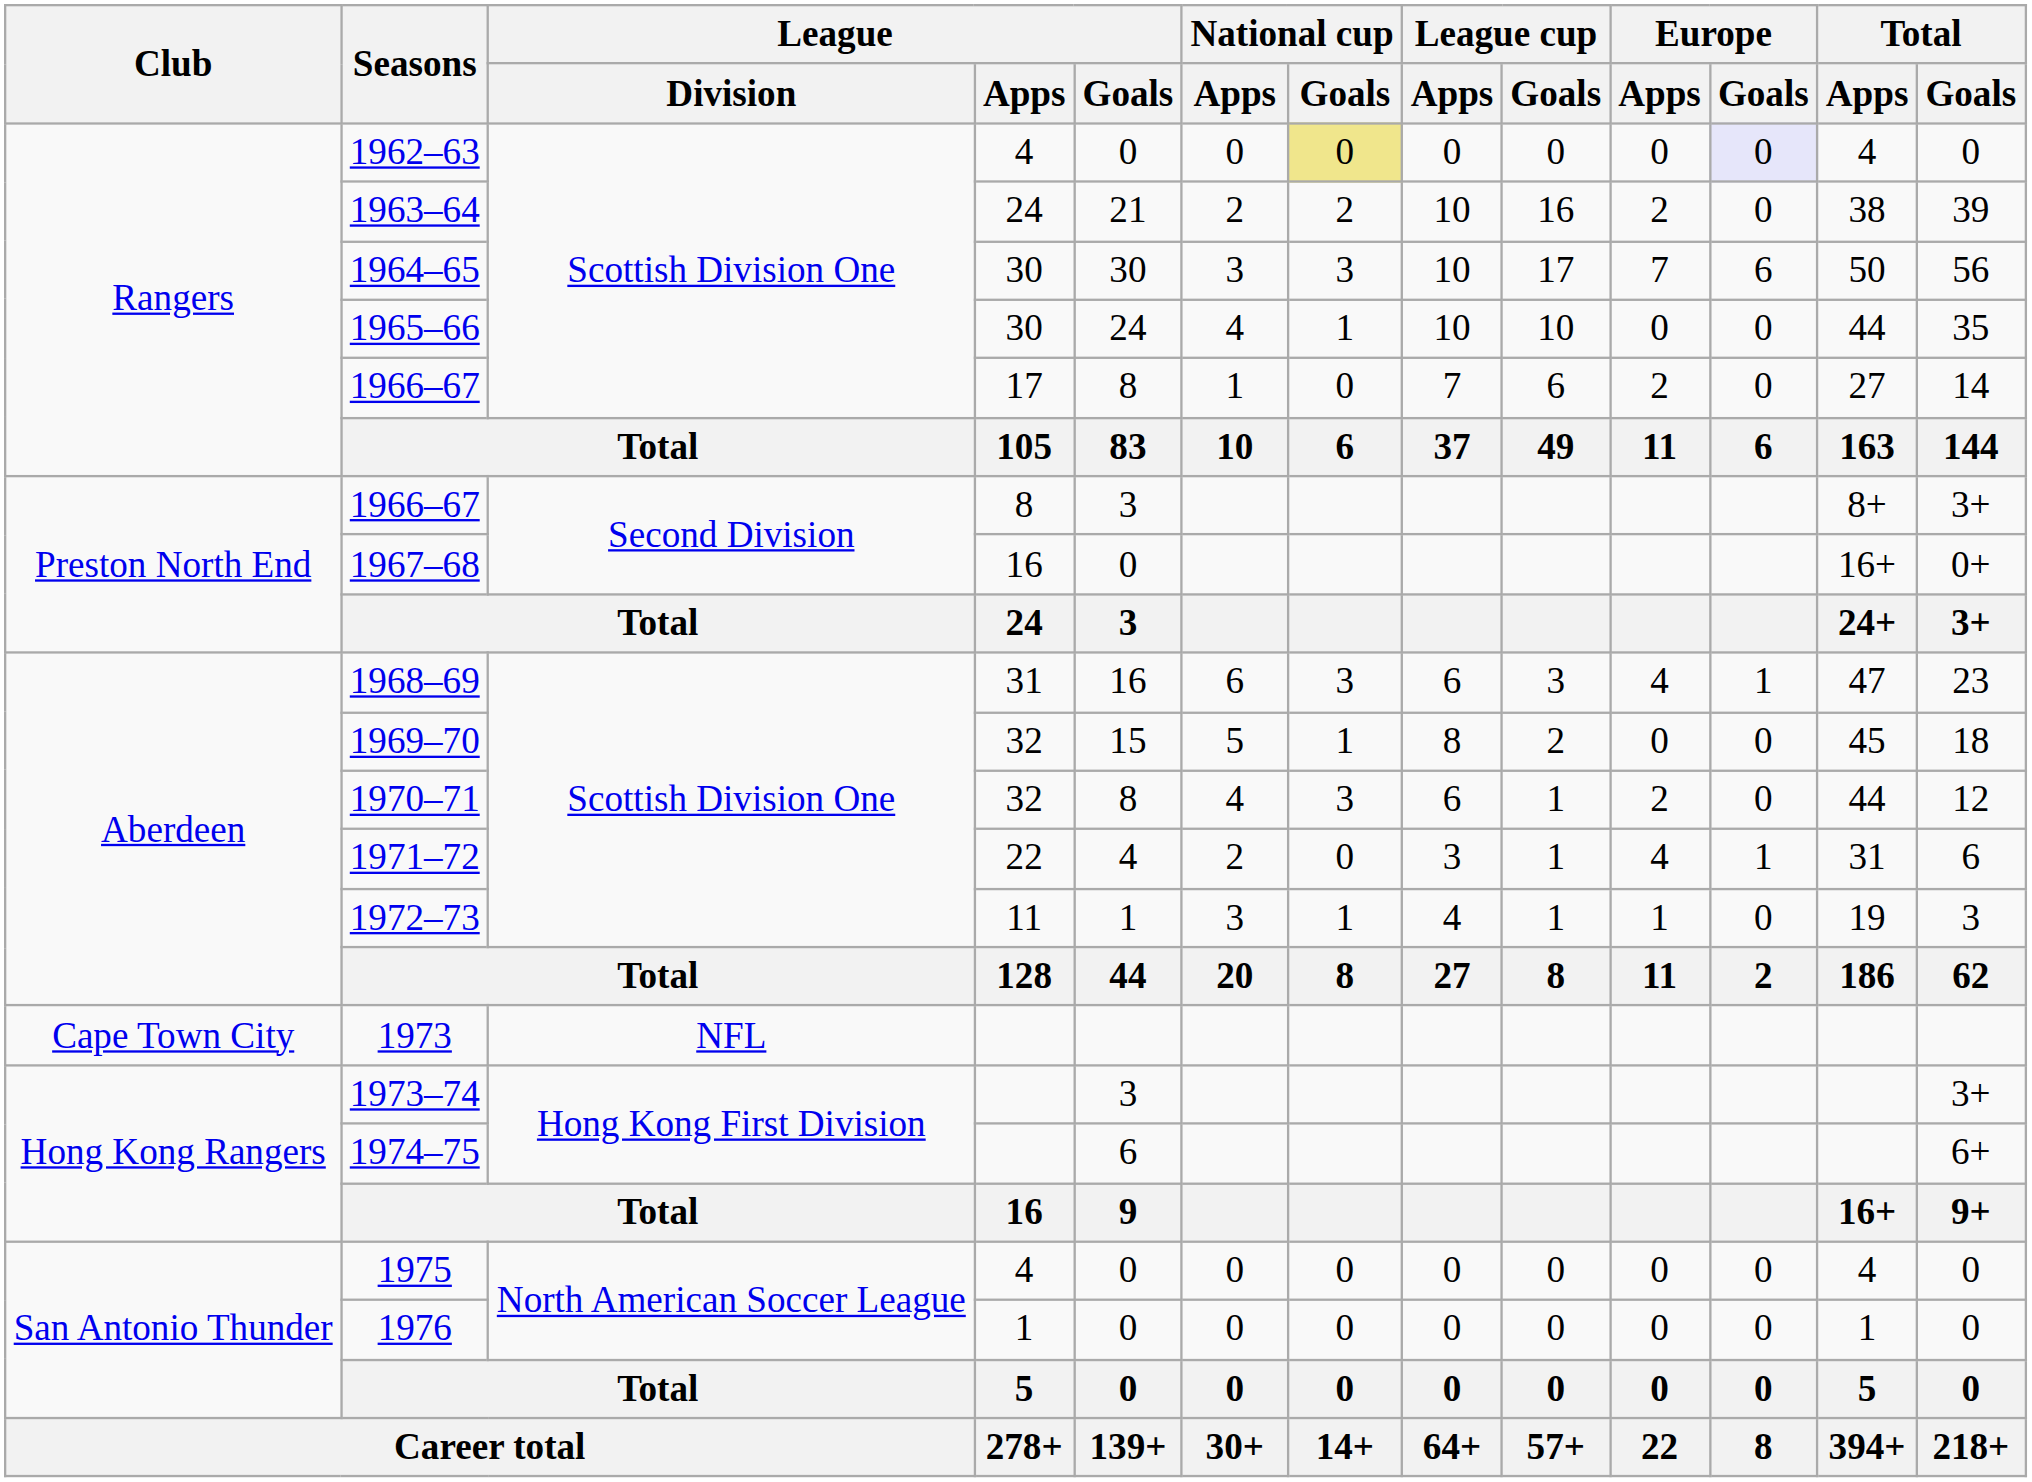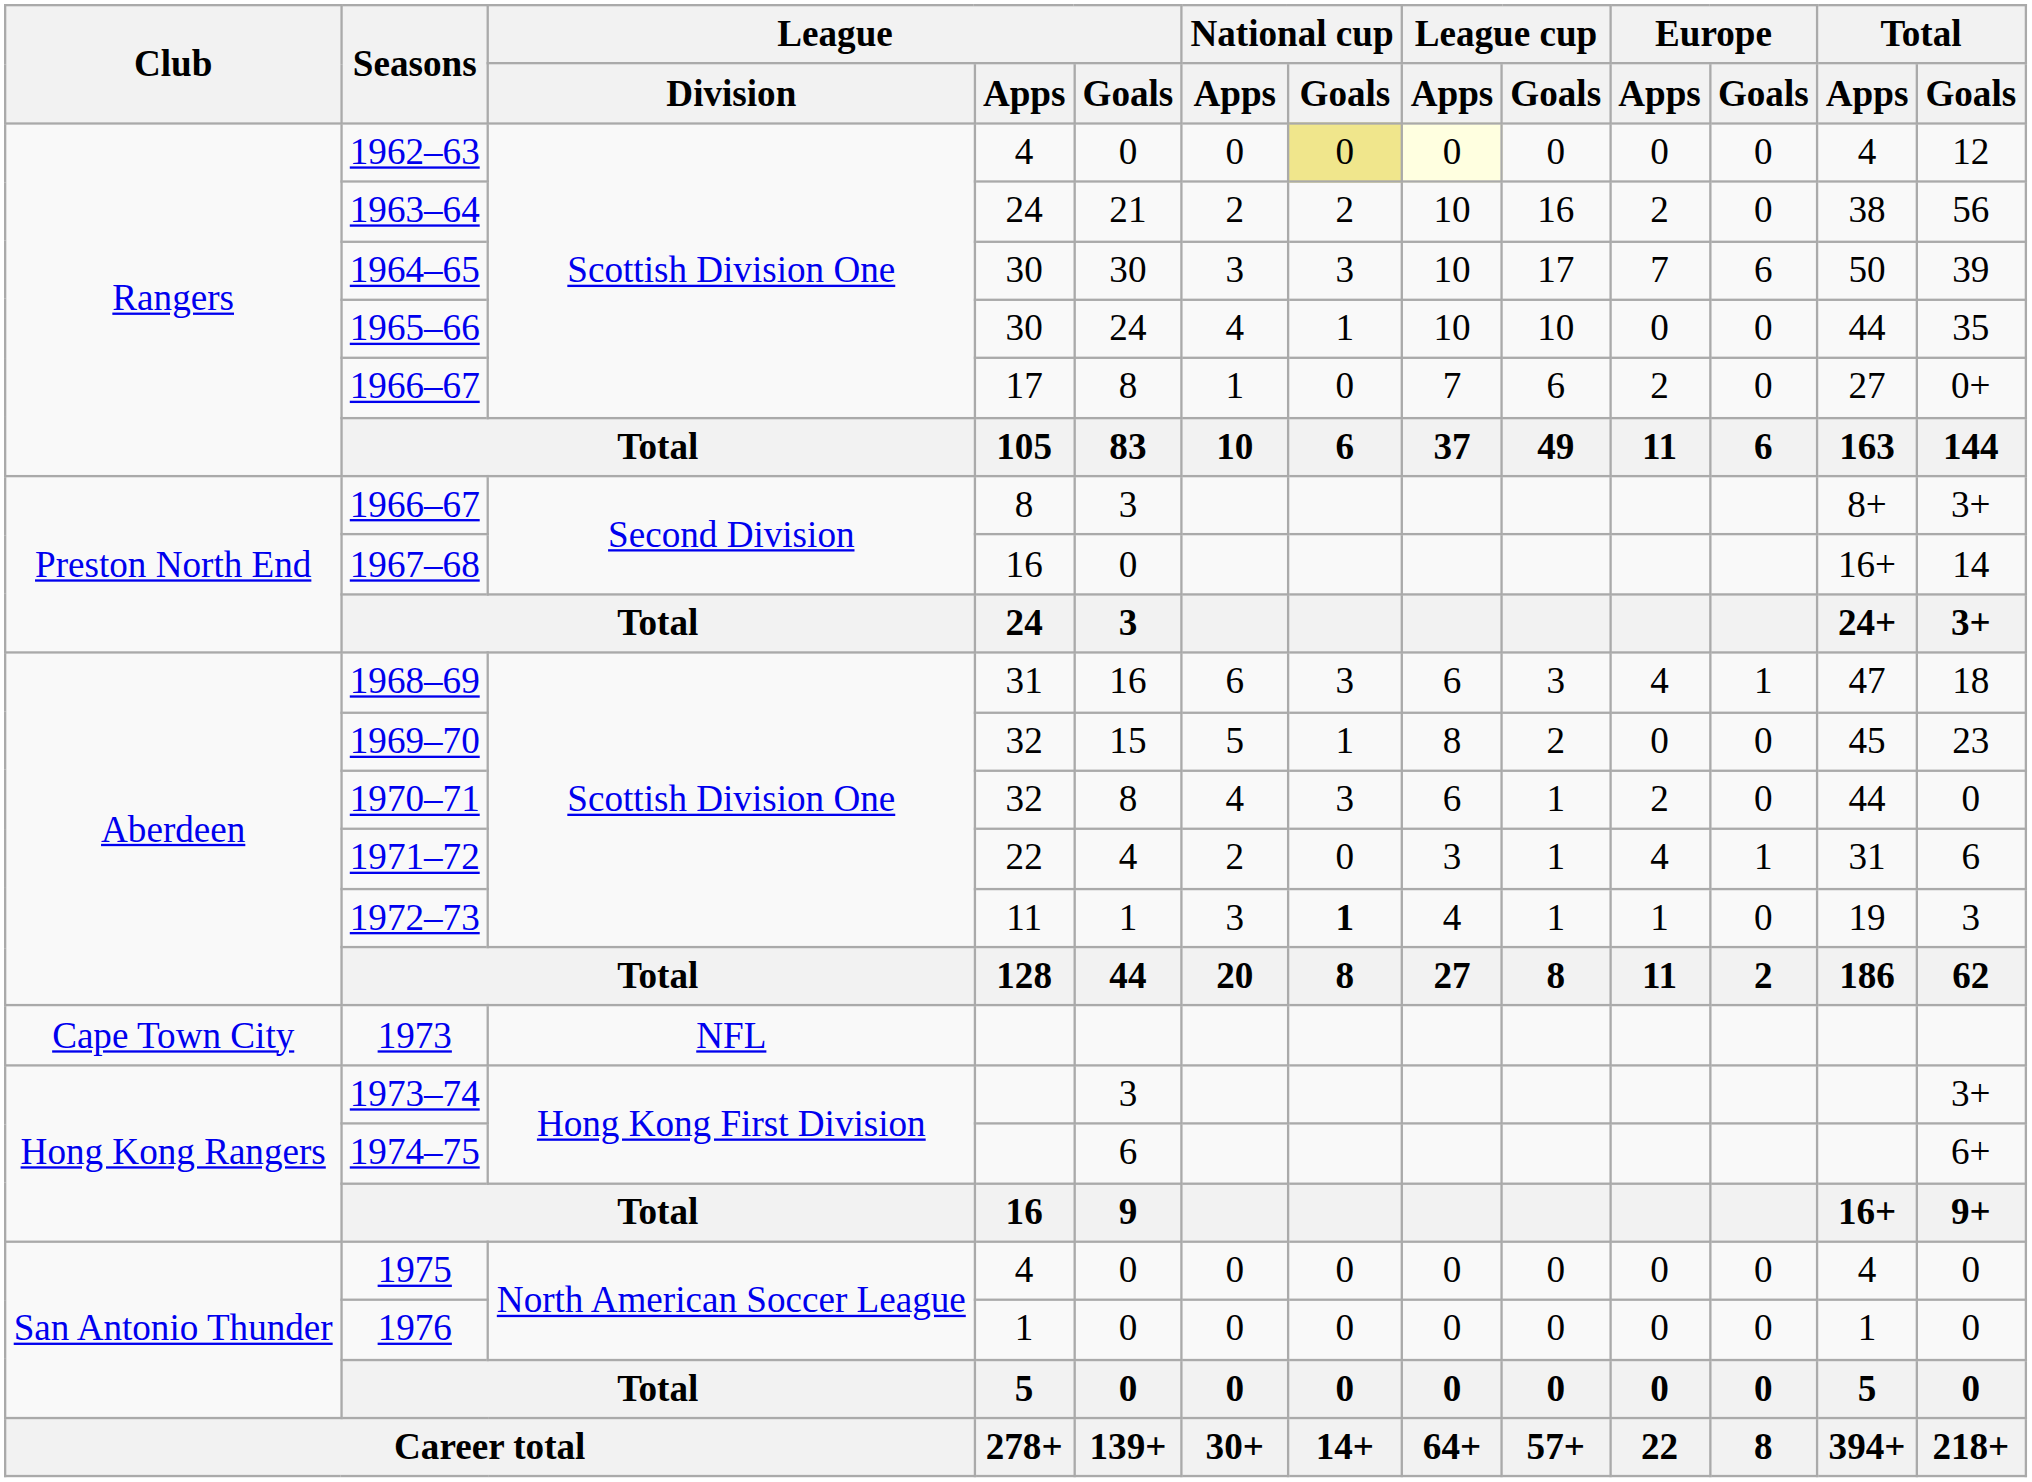1962–63 | League cup / Apps: no background -> lightyellow background
1962–63 | Europe / Goals: lavender background -> no background
1962–63 | Total / Goals: 0 -> 12
1963–64 | Total / Goals: 39 -> 56
1964–65 | Total / Goals: 56 -> 39
1966–67 / 17 | Total / Goals: 14 -> 0+
1967–68 | Total / Goals: 0+ -> 14
1968–69 | Total / Goals: 23 -> 18
1969–70 | Total / Goals: 18 -> 23
1970–71 | Total / Goals: 12 -> 0
1972–73 | National cup / Goals: normal -> bold
